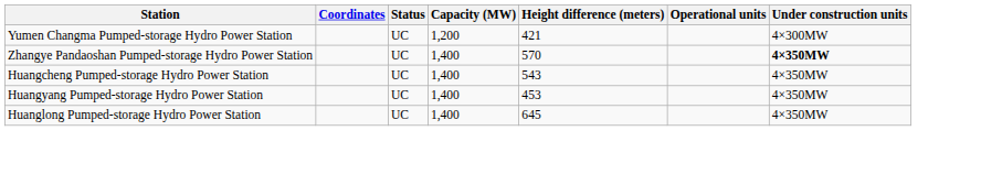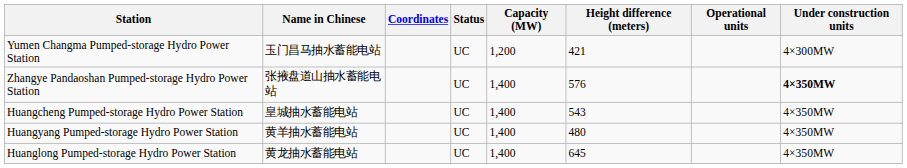+ column: Name in Chinese | 玉门昌马抽水蓄能电站 | 张掖盘道山抽水蓄能电站 | 皇城抽水蓄能电站 | 黄羊抽水蓄能电站 | 黄龙抽水蓄能电站
Zhangye Pandaoshan Pumped-storage Hydro Power Station | Height difference (meters): 570 -> 576
Huangyang Pumped-storage Hydro Power Station | Height difference (meters): 453 -> 480
